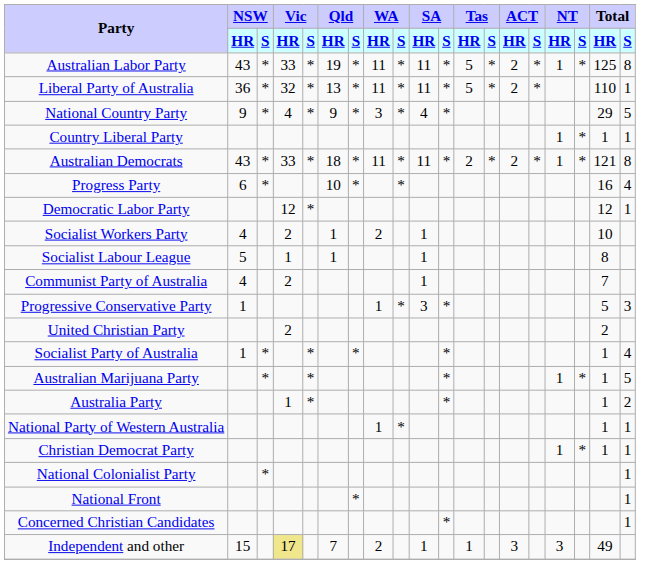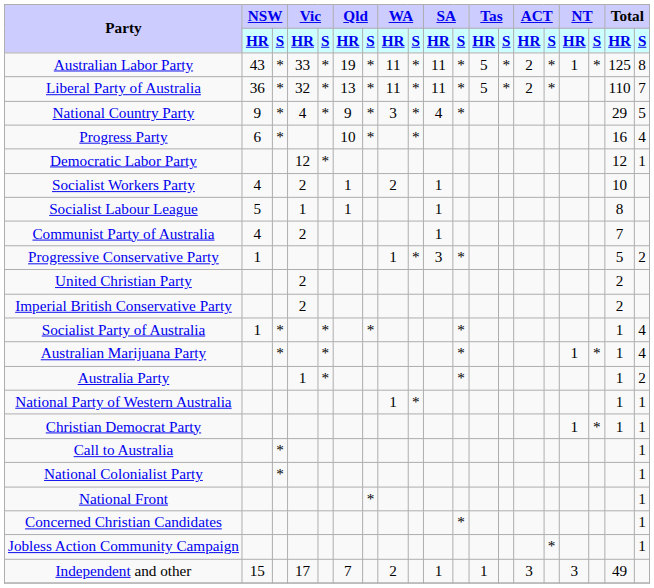Liberal Party of Australia | Total / S: 1 -> 7
- row: Country Liberal Party | 1 | * | 1 | 1
- row: Australian Democrats | 43 | * | 33 | * | 18 | * | 11 | * | 11 | * | 2 | * | 2 | * | 1 | * | 121 | 8
Progressive Conservative Party | Total / S: 3 -> 2
+ row: Imperial British Conservative Party | 2 | 2
Australian Marijuana Party | Total / S: 5 -> 4
+ row: Call to Australia | * | 1
+ row: Jobless Action Community Campaign | * | 1
Independent and other | Vic / HR: khaki background -> no background
